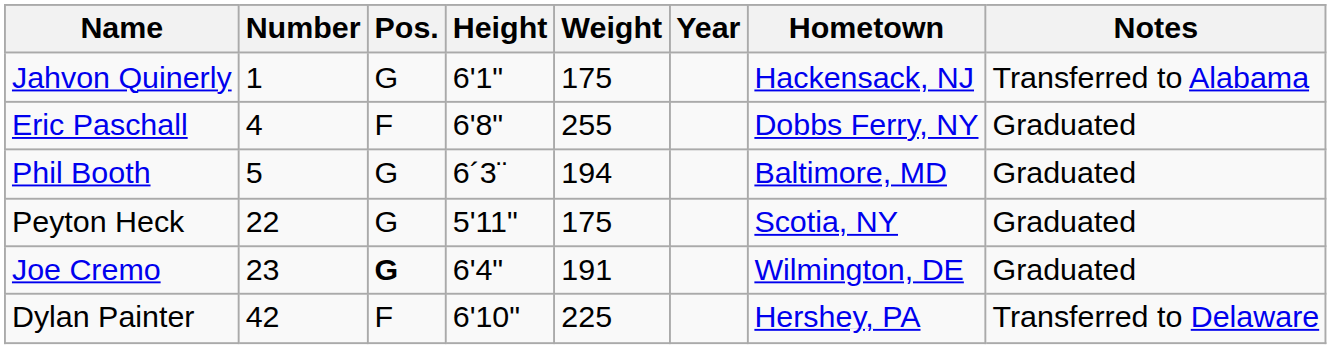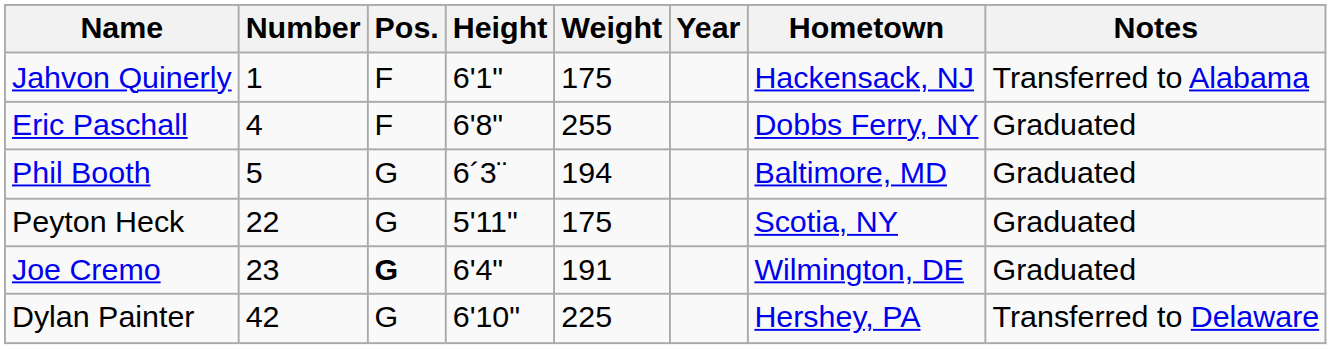Jahvon Quinerly | Pos.: G -> F
Dylan Painter | Pos.: F -> G
